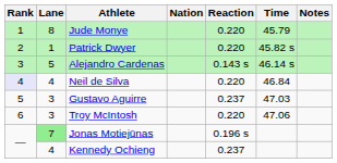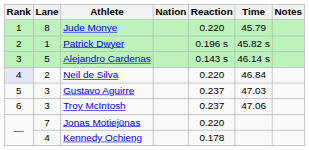Patrick Dwyer | Reaction: 0.220 -> 0.196 s
Neil de Silva | Lane: 4 -> 2
Troy McIntosh | Reaction: 0.220 -> 0.237
Jonas Motiejūnas | Lane: lightgreen background -> no background
Jonas Motiejūnas | Reaction: 0.196 s -> 0.220
Kennedy Ochieng | Reaction: 0.237 -> 0.178
